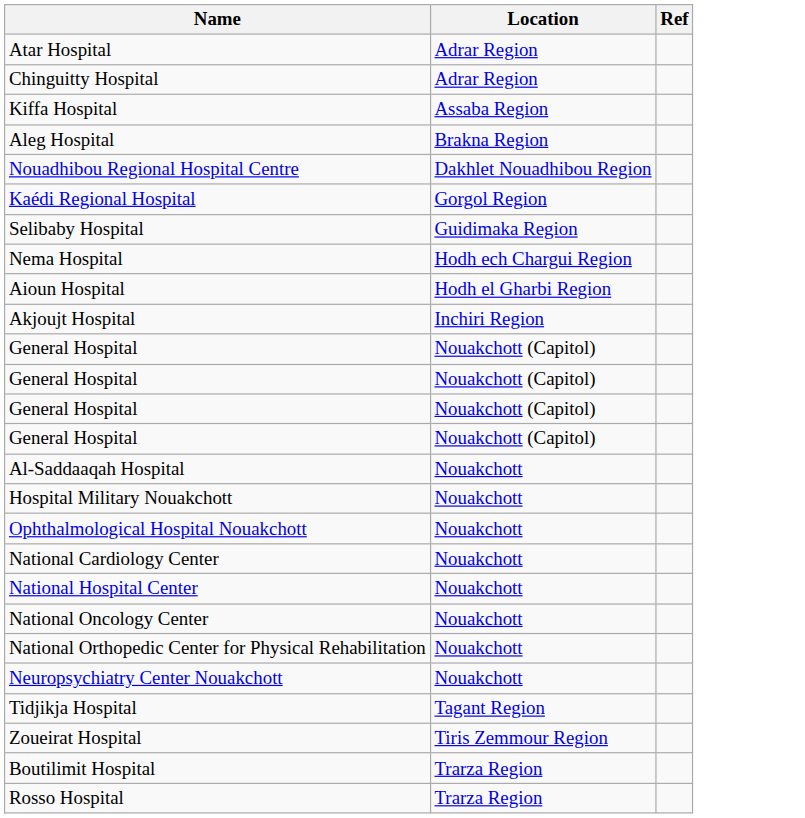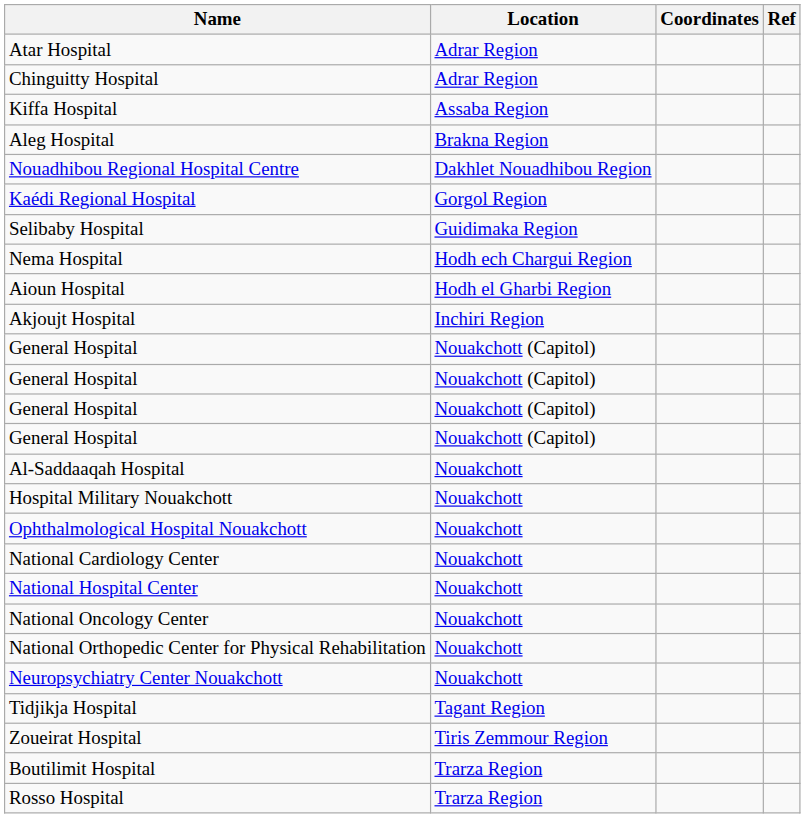+ column: Coordinates
